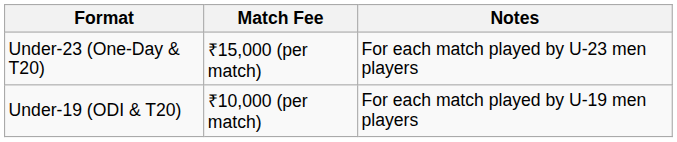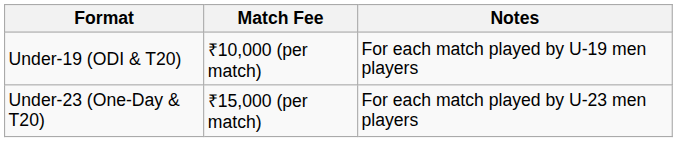rows swapped: Under-19 (ODI & T20) <-> Under-23 (One-Day & T20)
